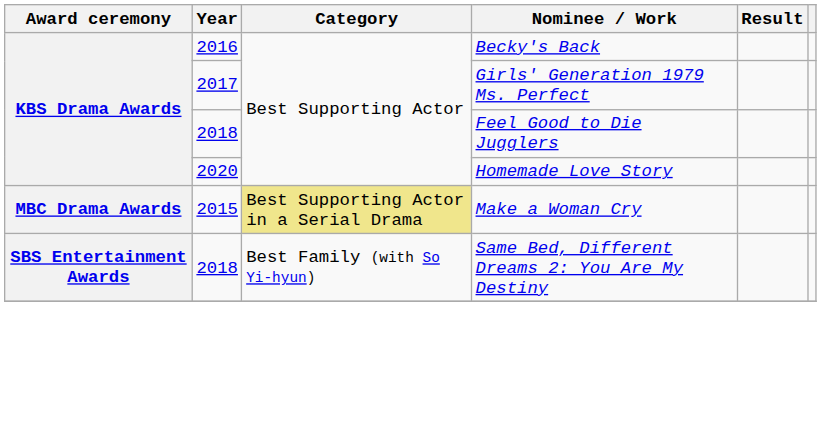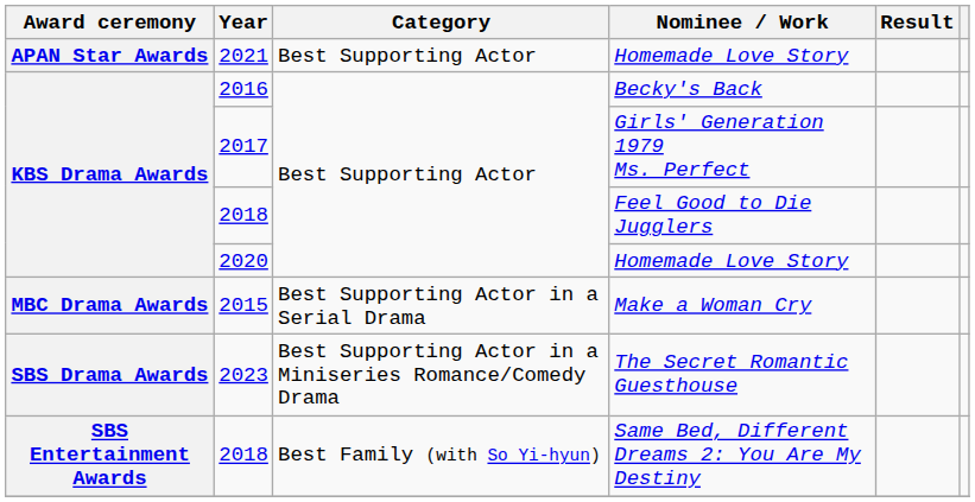+ row: APAN Star Awards | 2021 | Best Supporting Actor | Homemade Love Story
2015 | Category: khaki background -> no background
+ row: SBS Drama Awards | 2023 | Best Supporting Actor in a Miniseries Romance/Comedy Drama | The Secret Romantic Guesthouse
